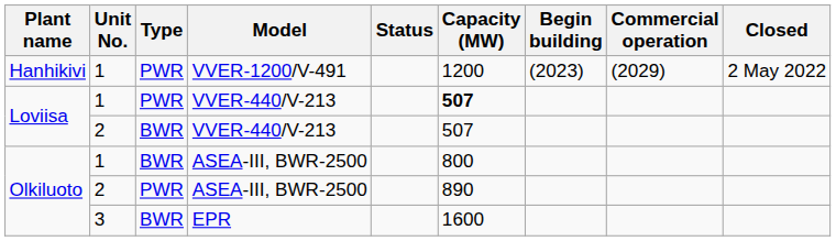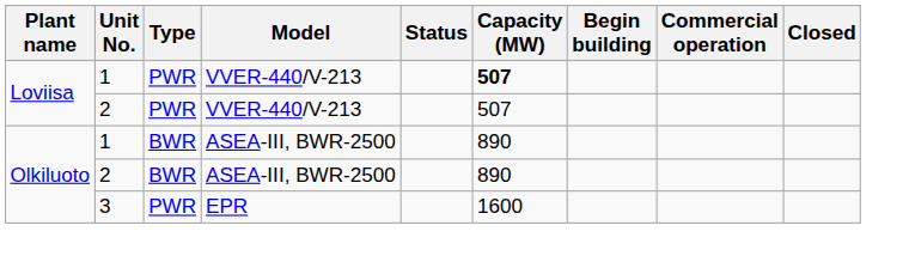- row: Hanhikivi | 1 | PWR | VVER-1200/V-491 | 1200 | (2023) | (2029) | 2 May 2022
2 / VVER-440/V-213 | Type: BWR -> PWR
1 / ASEA-III, BWR-2500 | Capacity (MW): 800 -> 890
2 / ASEA-III, BWR-2500 | Type: PWR -> BWR
EPR | Type: BWR -> PWR
